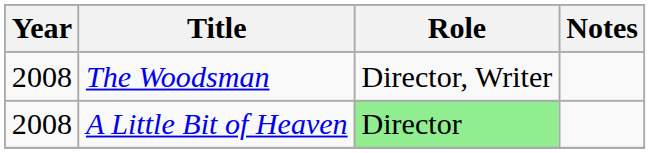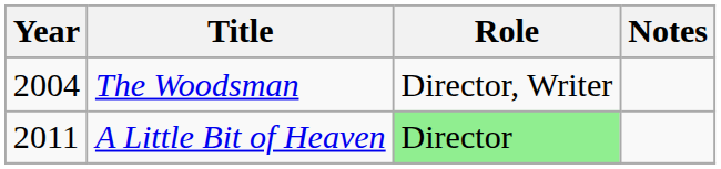The Woodsman | Year: 2008 -> 2004
A Little Bit of Heaven | Year: 2008 -> 2011
